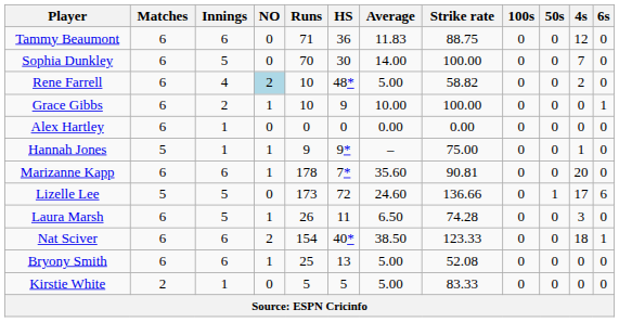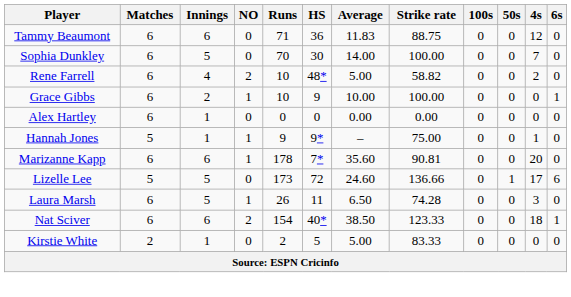Rene Farrell | NO: lightblue background -> no background
- row: Bryony Smith | 6 | 6 | 1 | 25 | 13 | 5.00 | 52.08 | 0 | 0 | 0 | 0
Kirstie White | Runs: 5 -> 2
